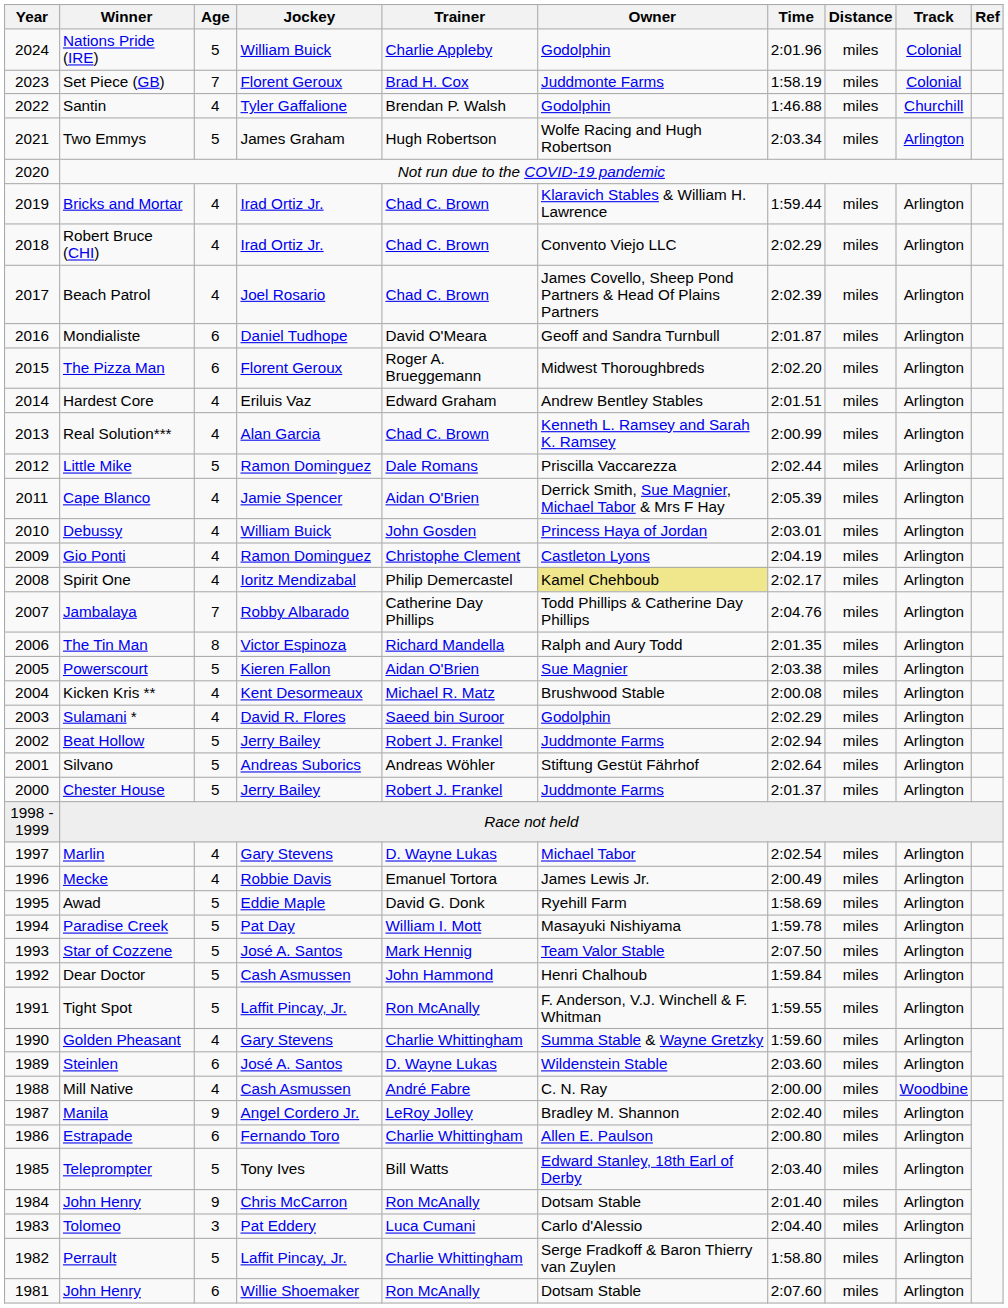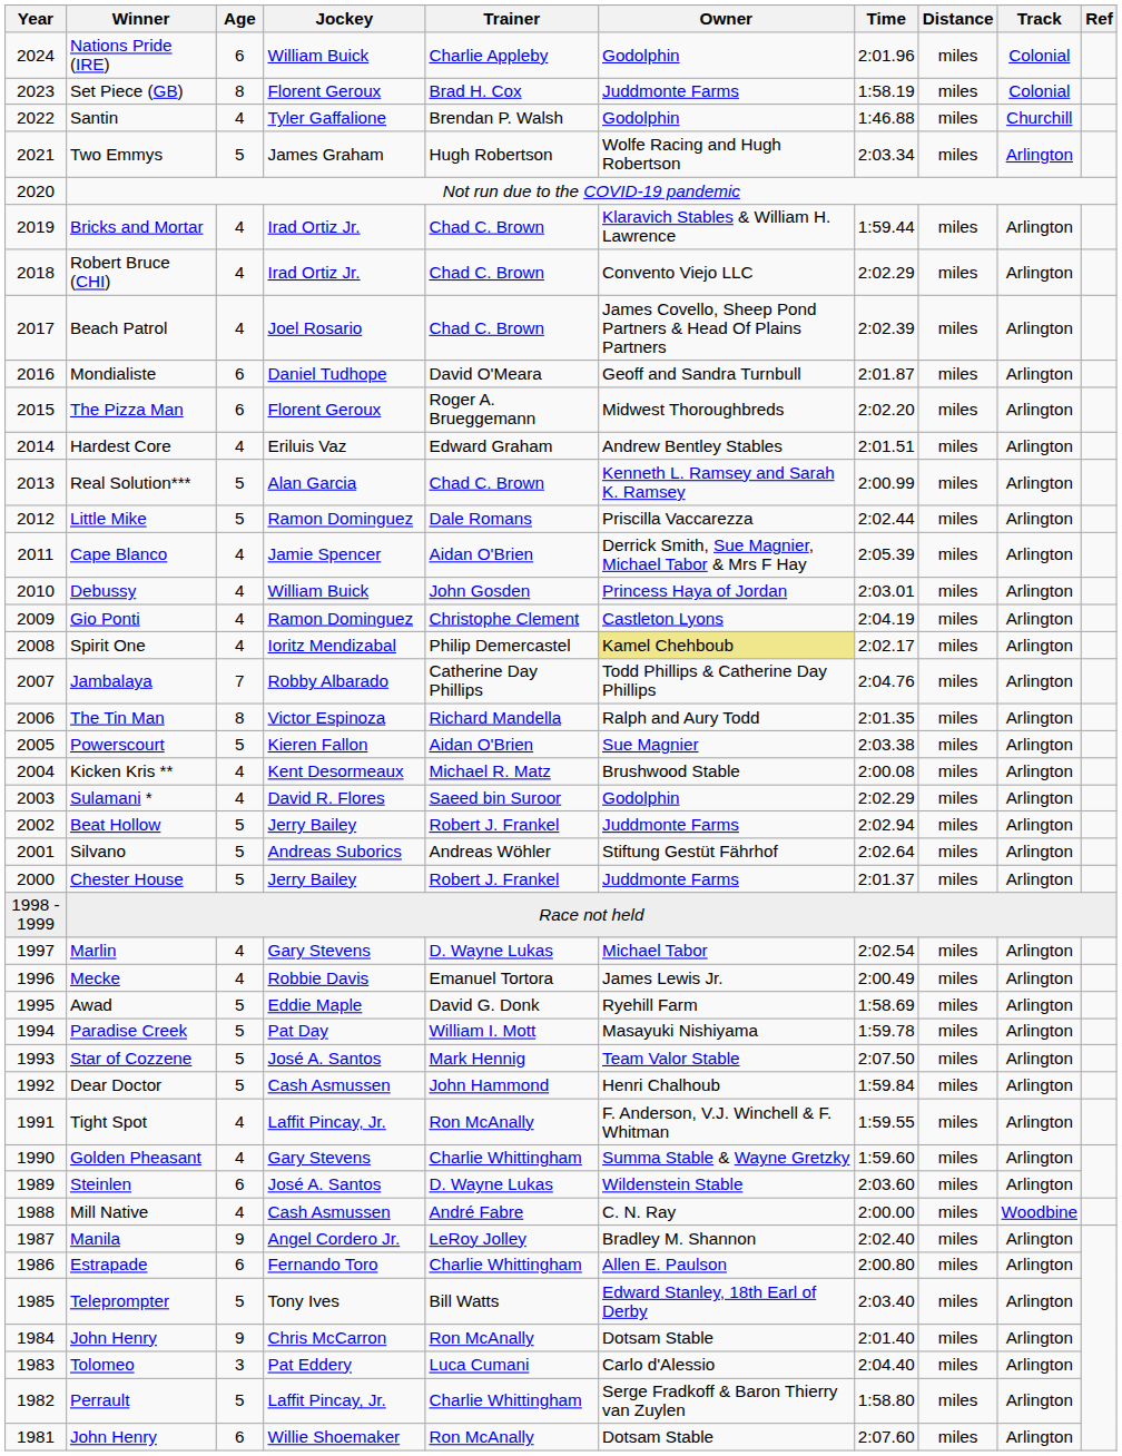Nations Pride (IRE) | Age: 5 -> 6
Set Piece (GB) | Age: 7 -> 8
Real Solution*** | Age: 4 -> 5
Tight Spot | Age: 5 -> 4
